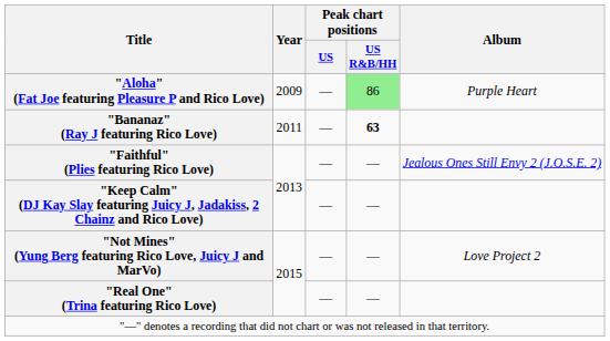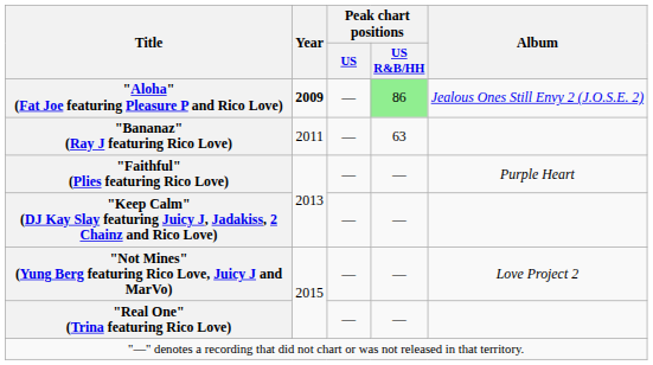"Aloha" (Fat Joe featuring Pleasure P and Rico Love) | Year: normal -> bold
"Aloha" (Fat Joe featuring Pleasure P and Rico Love) | Album: Purple Heart -> Jealous Ones Still Envy 2 (J.O.S.E. 2)
"Bananaz" (Ray J featuring Rico Love) | Peak chart positions / US R&B/HH: bold -> normal
"Faithful" (Plies featuring Rico Love) | Album: Jealous Ones Still Envy 2 (J.O.S.E. 2) -> Purple Heart
